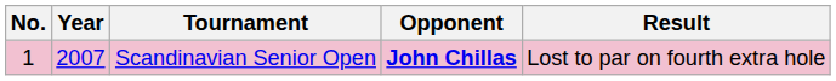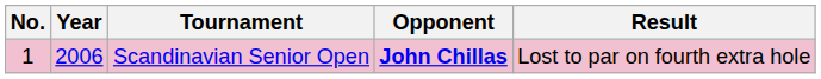Scandinavian Senior Open | Year: 2007 -> 2006
